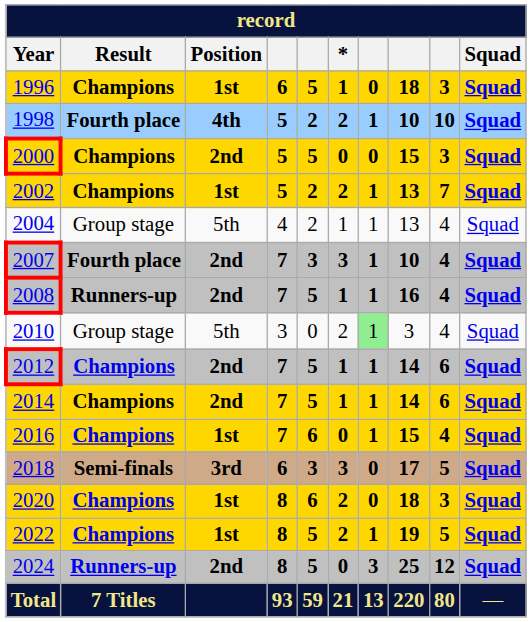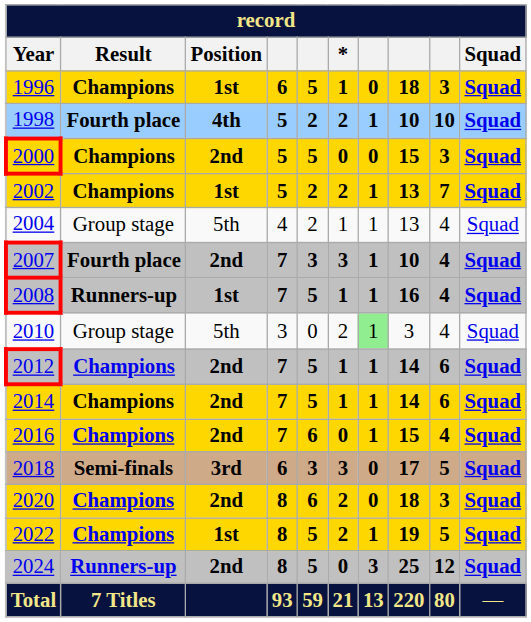2008 | Position: 2nd -> 1st
2016 | Position: 1st -> 2nd
2020 | Position: 1st -> 2nd
